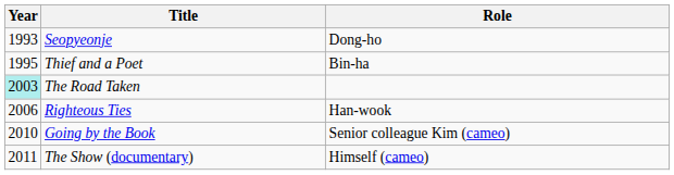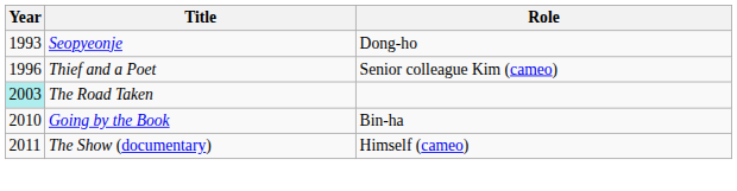Thief and a Poet | Year: 1995 -> 1996
Thief and a Poet | Role: Bin-ha -> Senior colleague Kim (cameo)
- row: 2006 | Righteous Ties | Han-wook
Going by the Book | Role: Senior colleague Kim (cameo) -> Bin-ha
